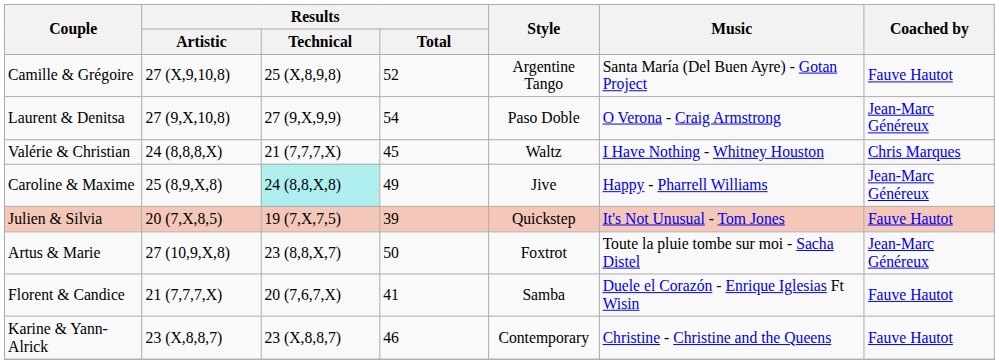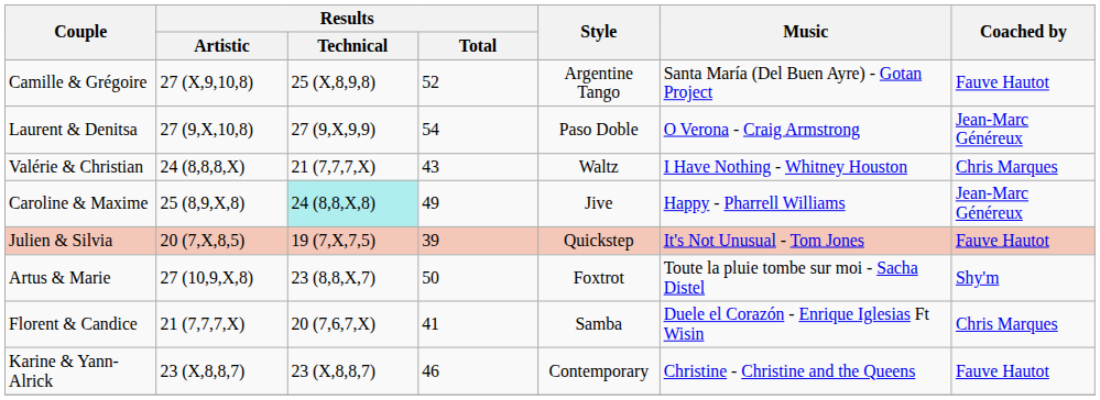Valérie & Christian | Results / Total: 45 -> 43
Artus & Marie | Coached by: Jean-Marc Généreux -> Shy'm
Florent & Candice | Coached by: Fauve Hautot -> Chris Marques
